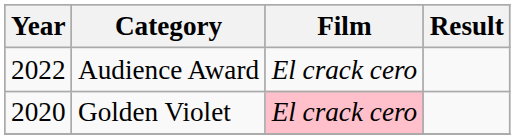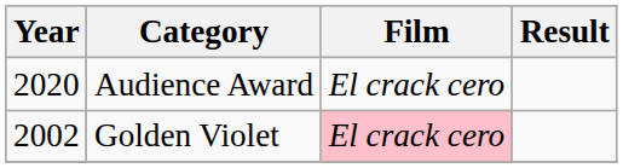Audience Award | Year: 2022 -> 2020
Golden Violet | Year: 2020 -> 2002
